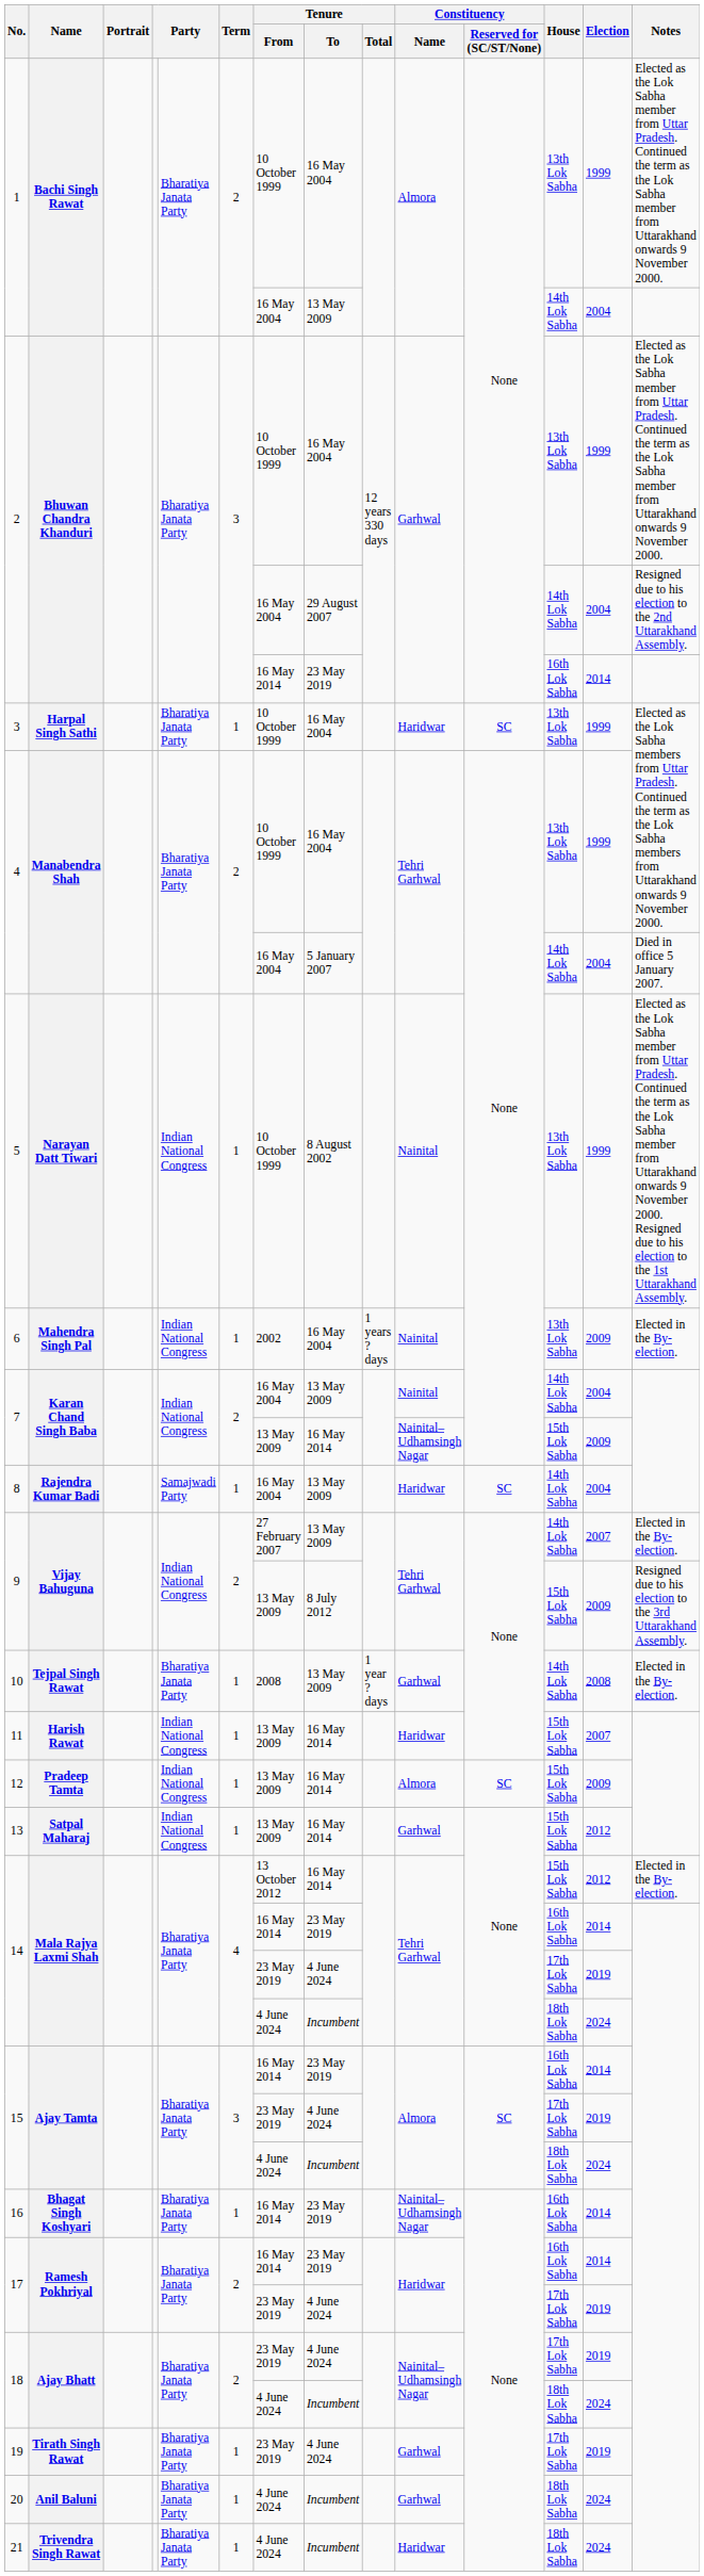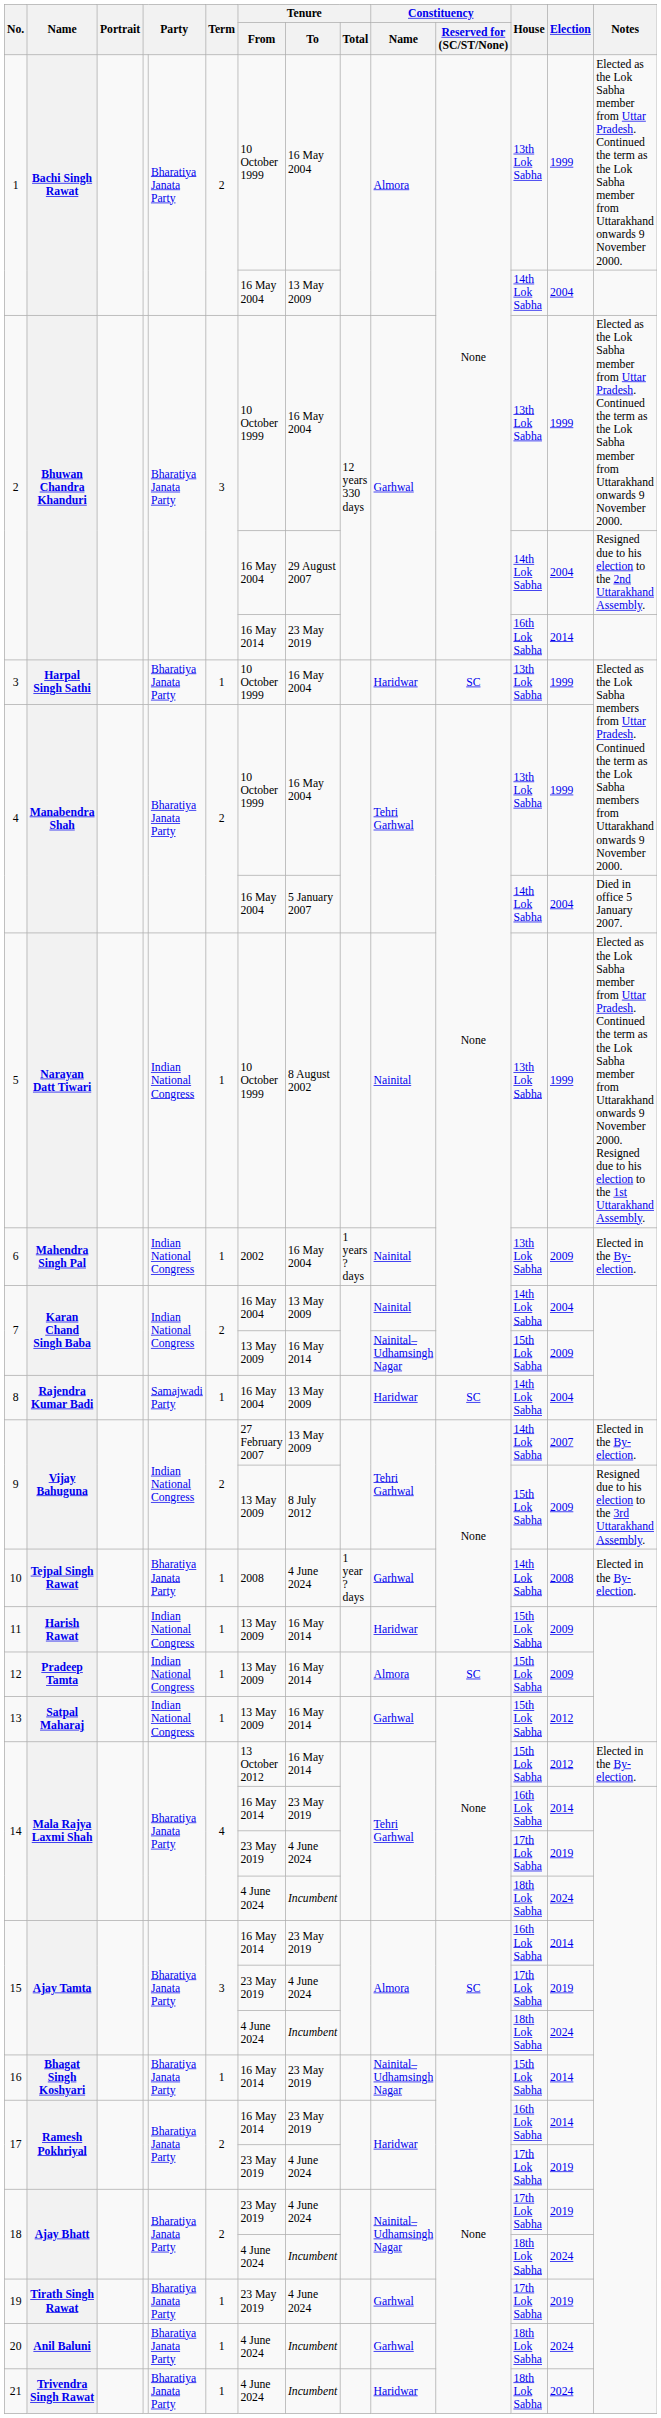10 | Tenure / To: 13 May 2009 -> 4 June 2024
11 | Election: 2007 -> 2009
16 | House: 16th Lok Sabha -> 15th Lok Sabha
